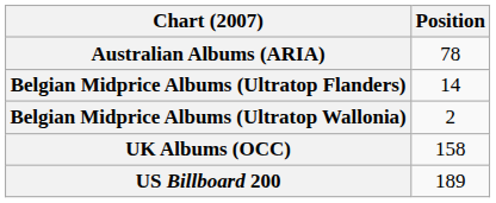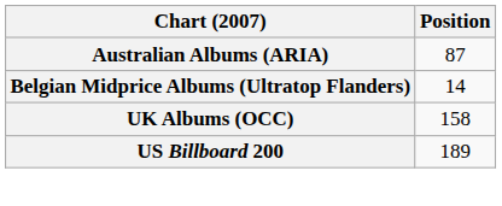Australian Albums (ARIA) | Position: 78 -> 87
- row: Belgian Midprice Albums (Ultratop Wallonia) | 2
